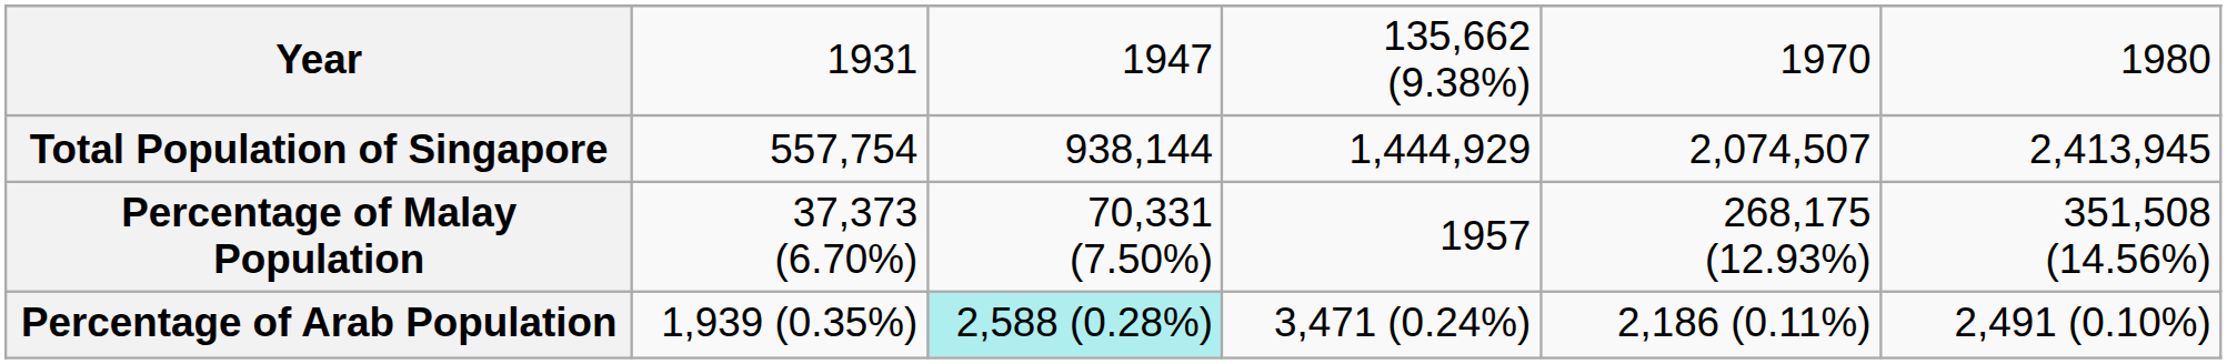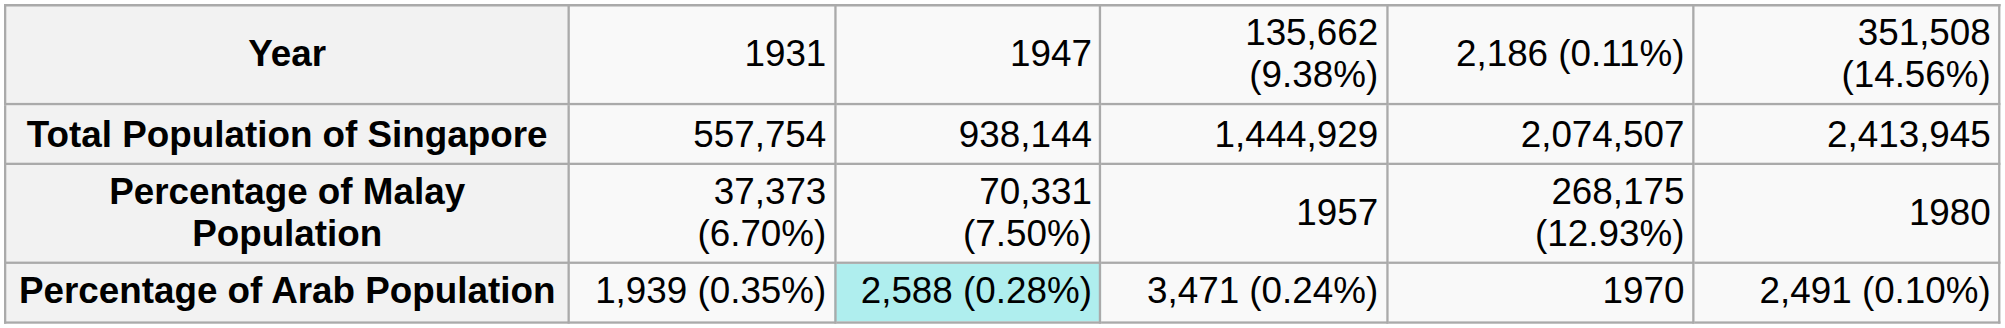Year | column 5: 1970 -> 2,186 (0.11%)
Year | column 6: 1980 -> 351,508 (14.56%)
Percentage of Malay Population | column 6: 351,508 (14.56%) -> 1980
Percentage of Arab Population | column 5: 2,186 (0.11%) -> 1970
